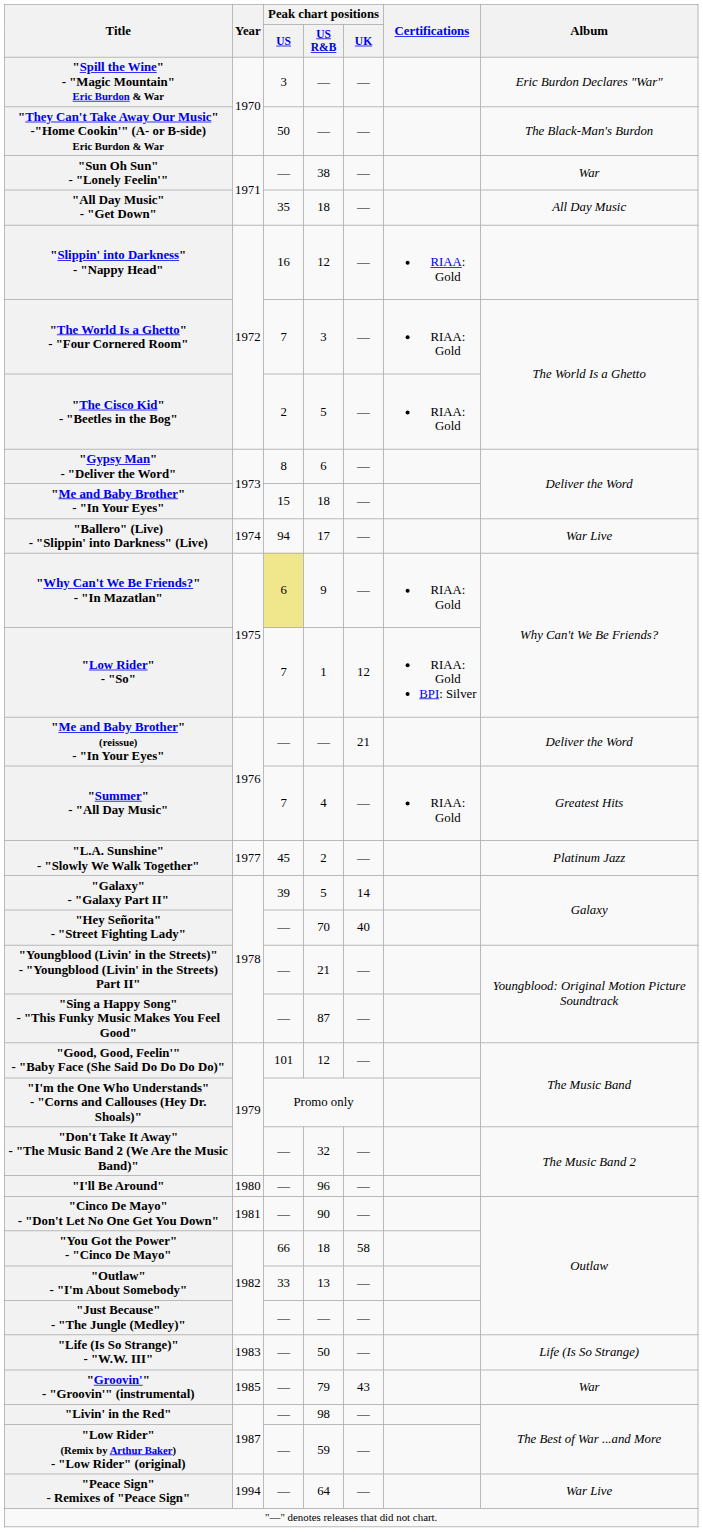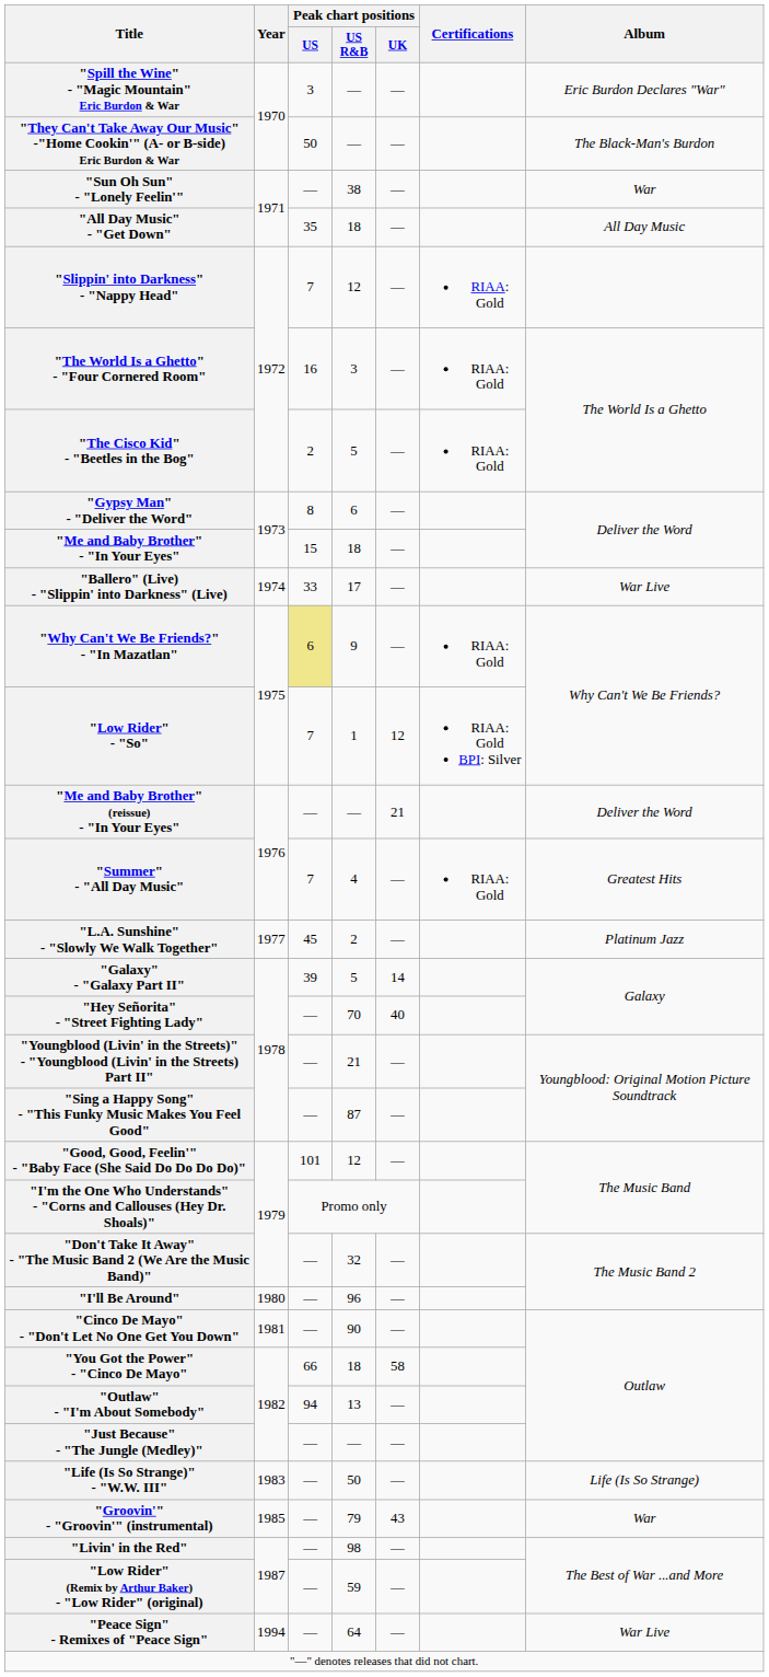"Slippin' into Darkness" - "Nappy Head" | Peak chart positions / US: 16 -> 7
"The World Is a Ghetto" - "Four Cornered Room" | Peak chart positions / US: 7 -> 16
"Ballero" (Live) - "Slippin' into Darkness" (Live) | Peak chart positions / US: 94 -> 33
"Outlaw" - "I'm About Somebody" | Peak chart positions / US: 33 -> 94
